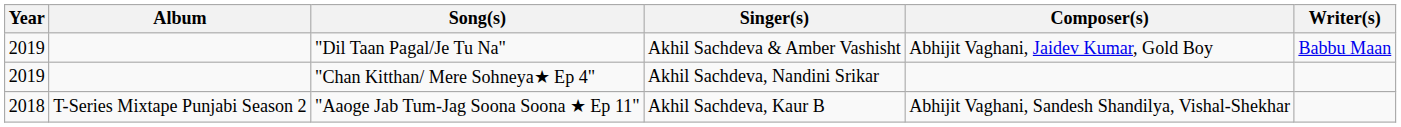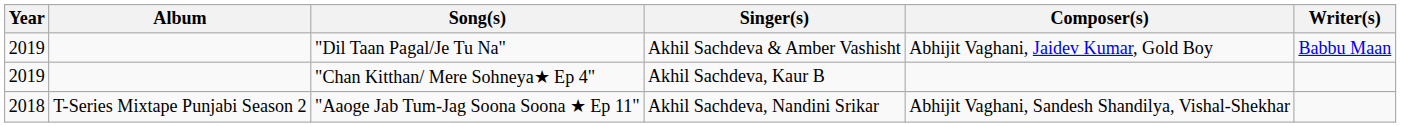"Chan Kitthan/ Mere Sohneya★ Ep 4" | Singer(s): Akhil Sachdeva, Nandini Srikar -> Akhil Sachdeva, Kaur B
"Aaoge Jab Tum-Jag Soona Soona ★ Ep 11" | Singer(s): Akhil Sachdeva, Kaur B -> Akhil Sachdeva, Nandini Srikar
